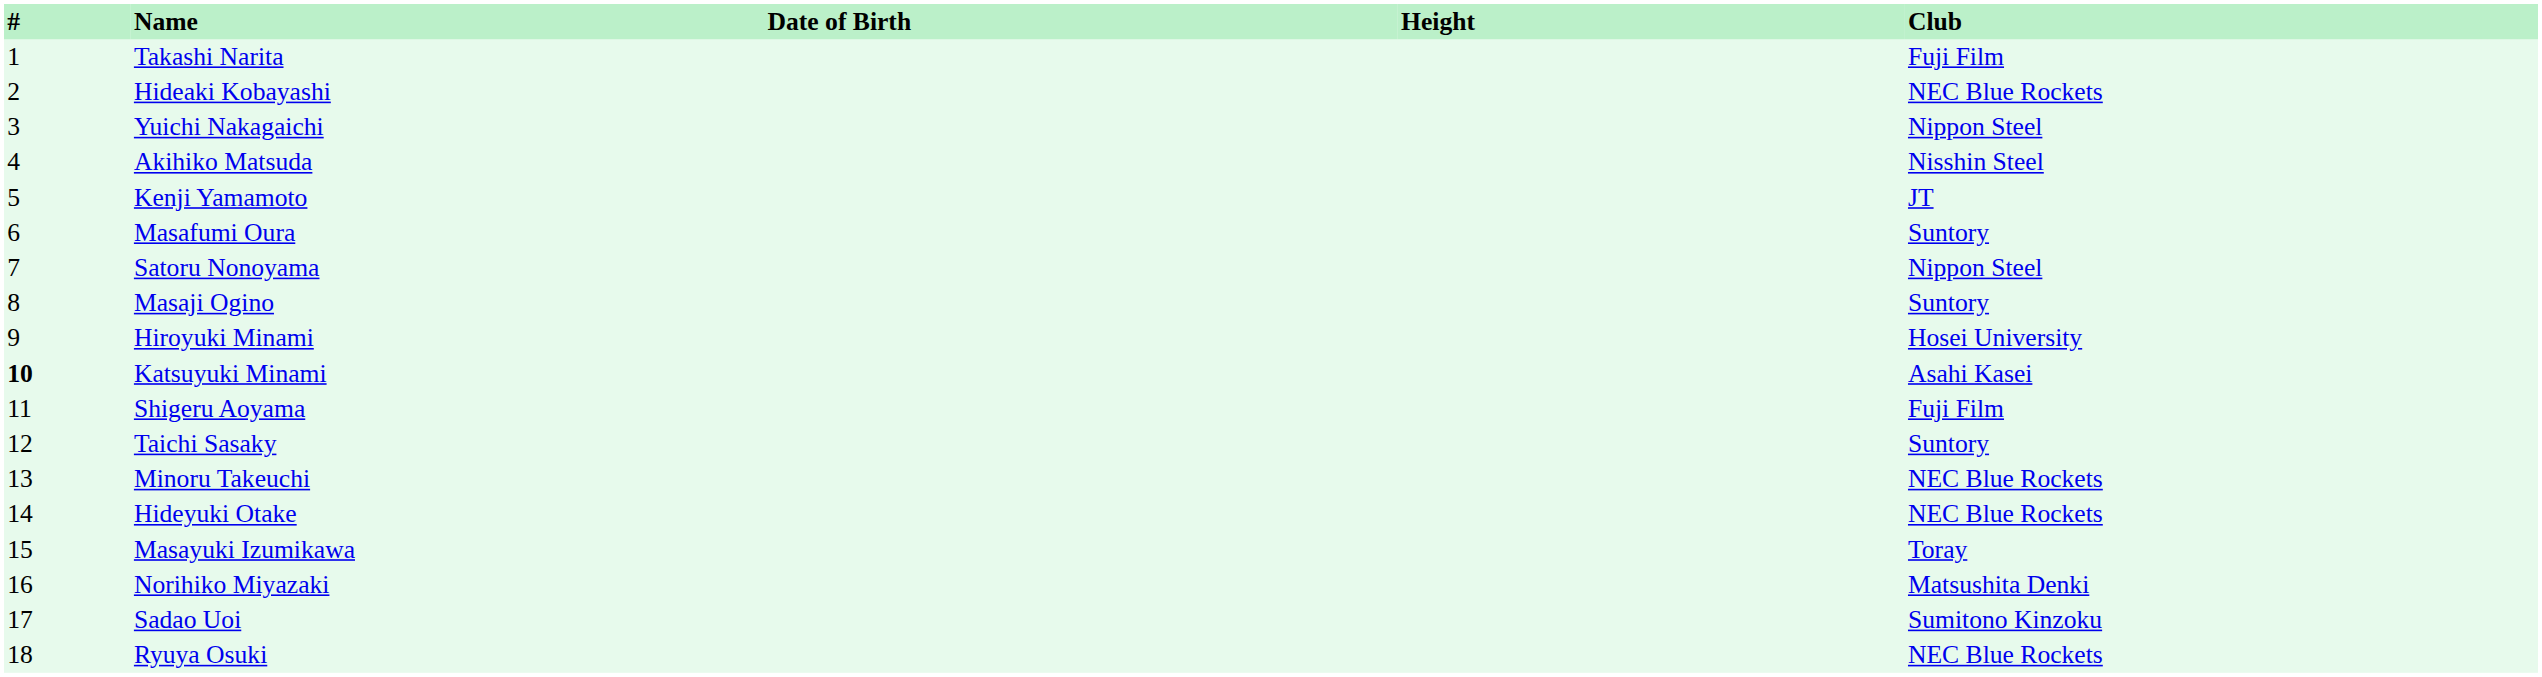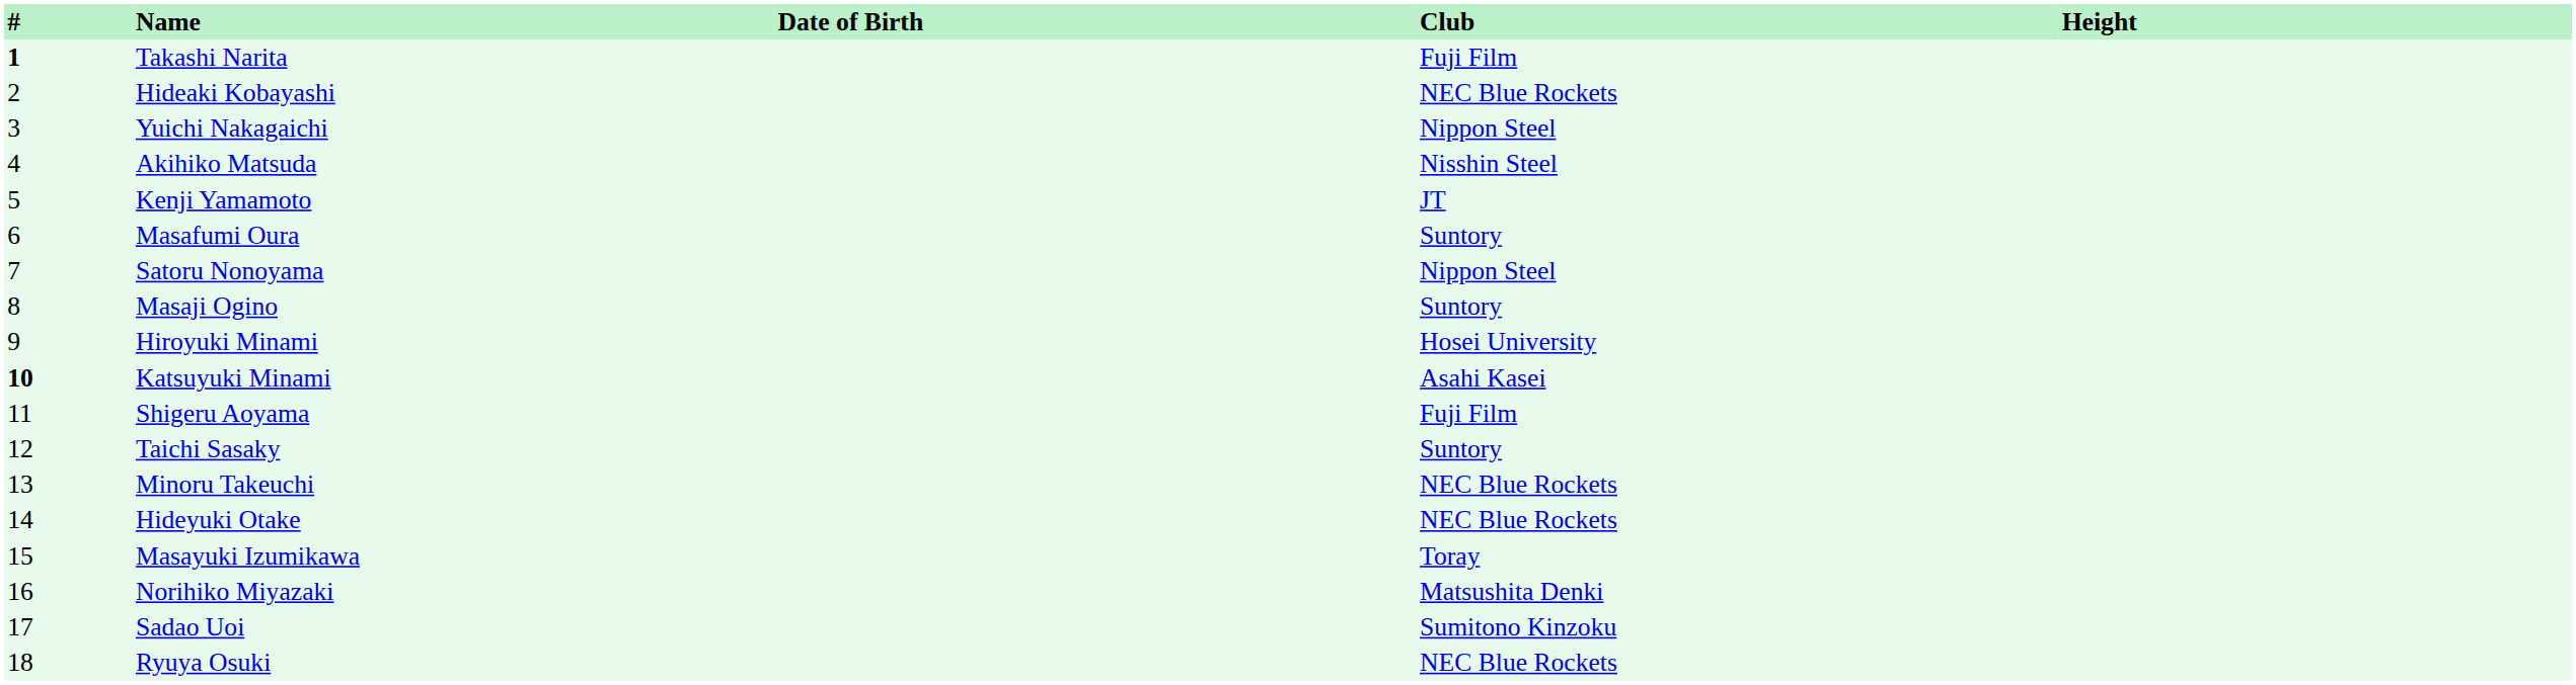columns swapped: Height <-> Club
Takashi Narita | #: normal -> bold
